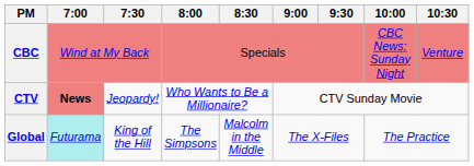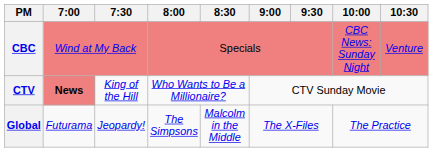CTV | 7:30: Jeopardy! -> King of the Hill
Global | 7:00: paleturquoise background -> no background
Global | 7:30: King of the Hill -> Jeopardy!
